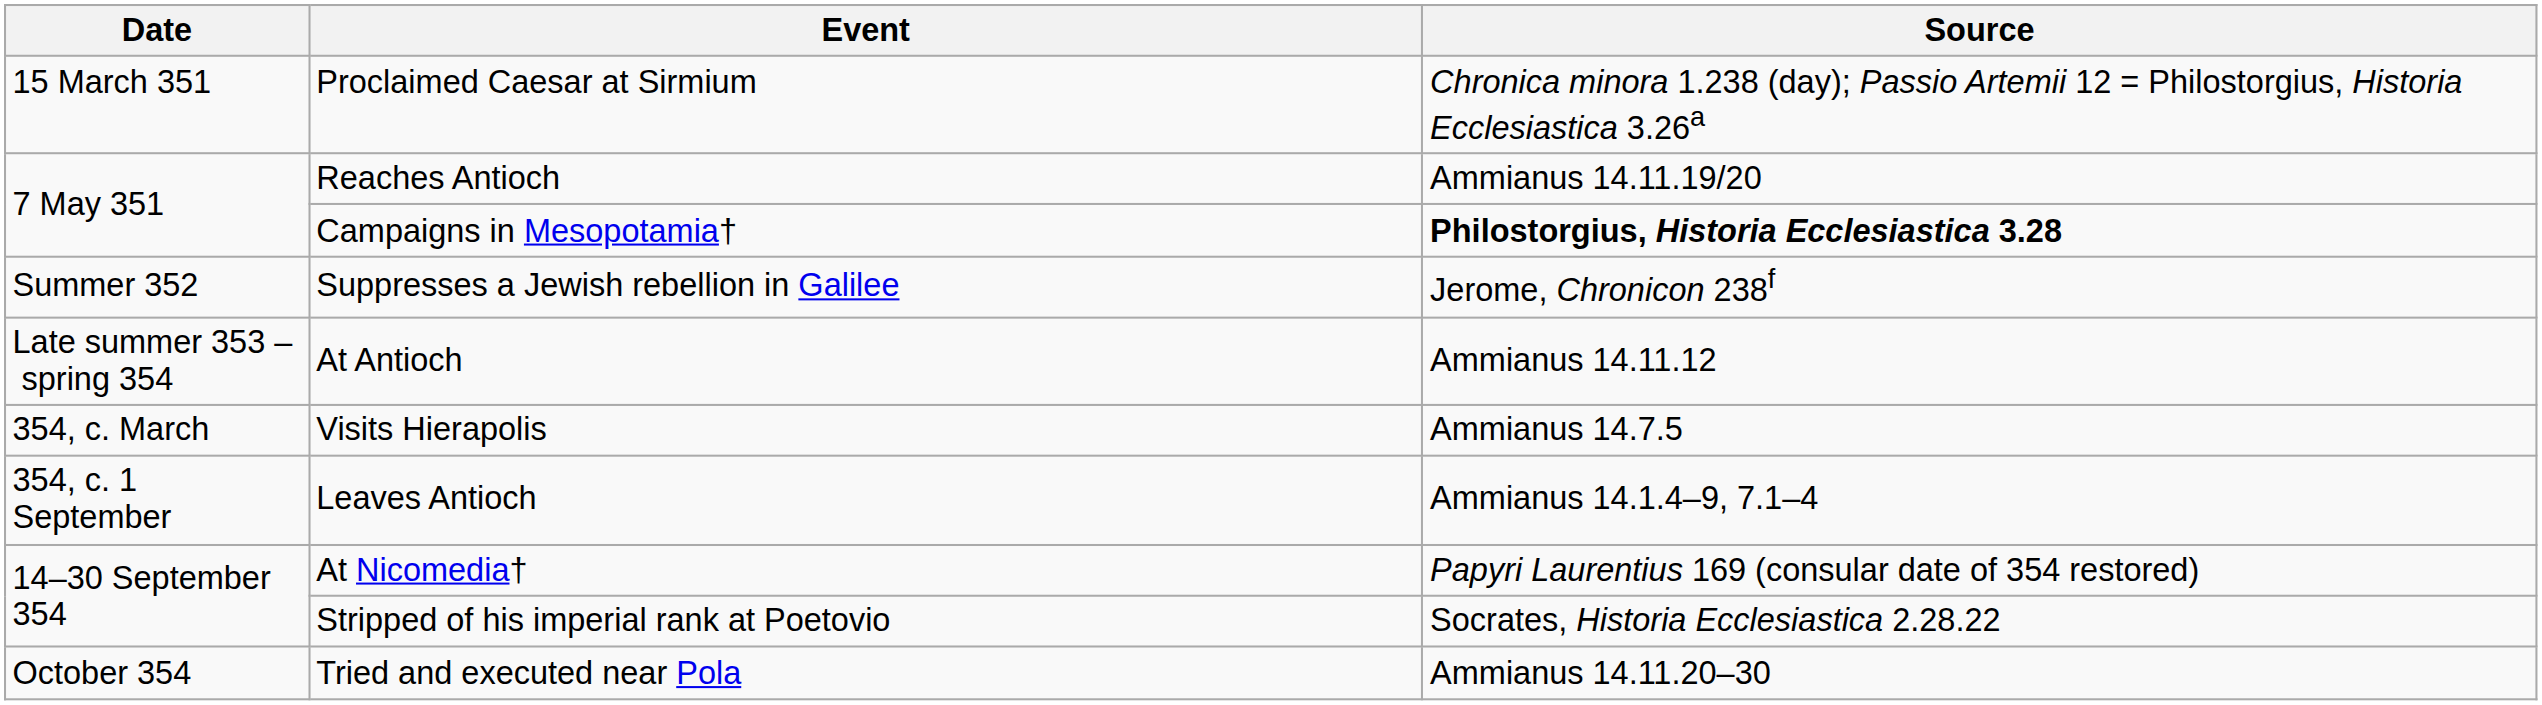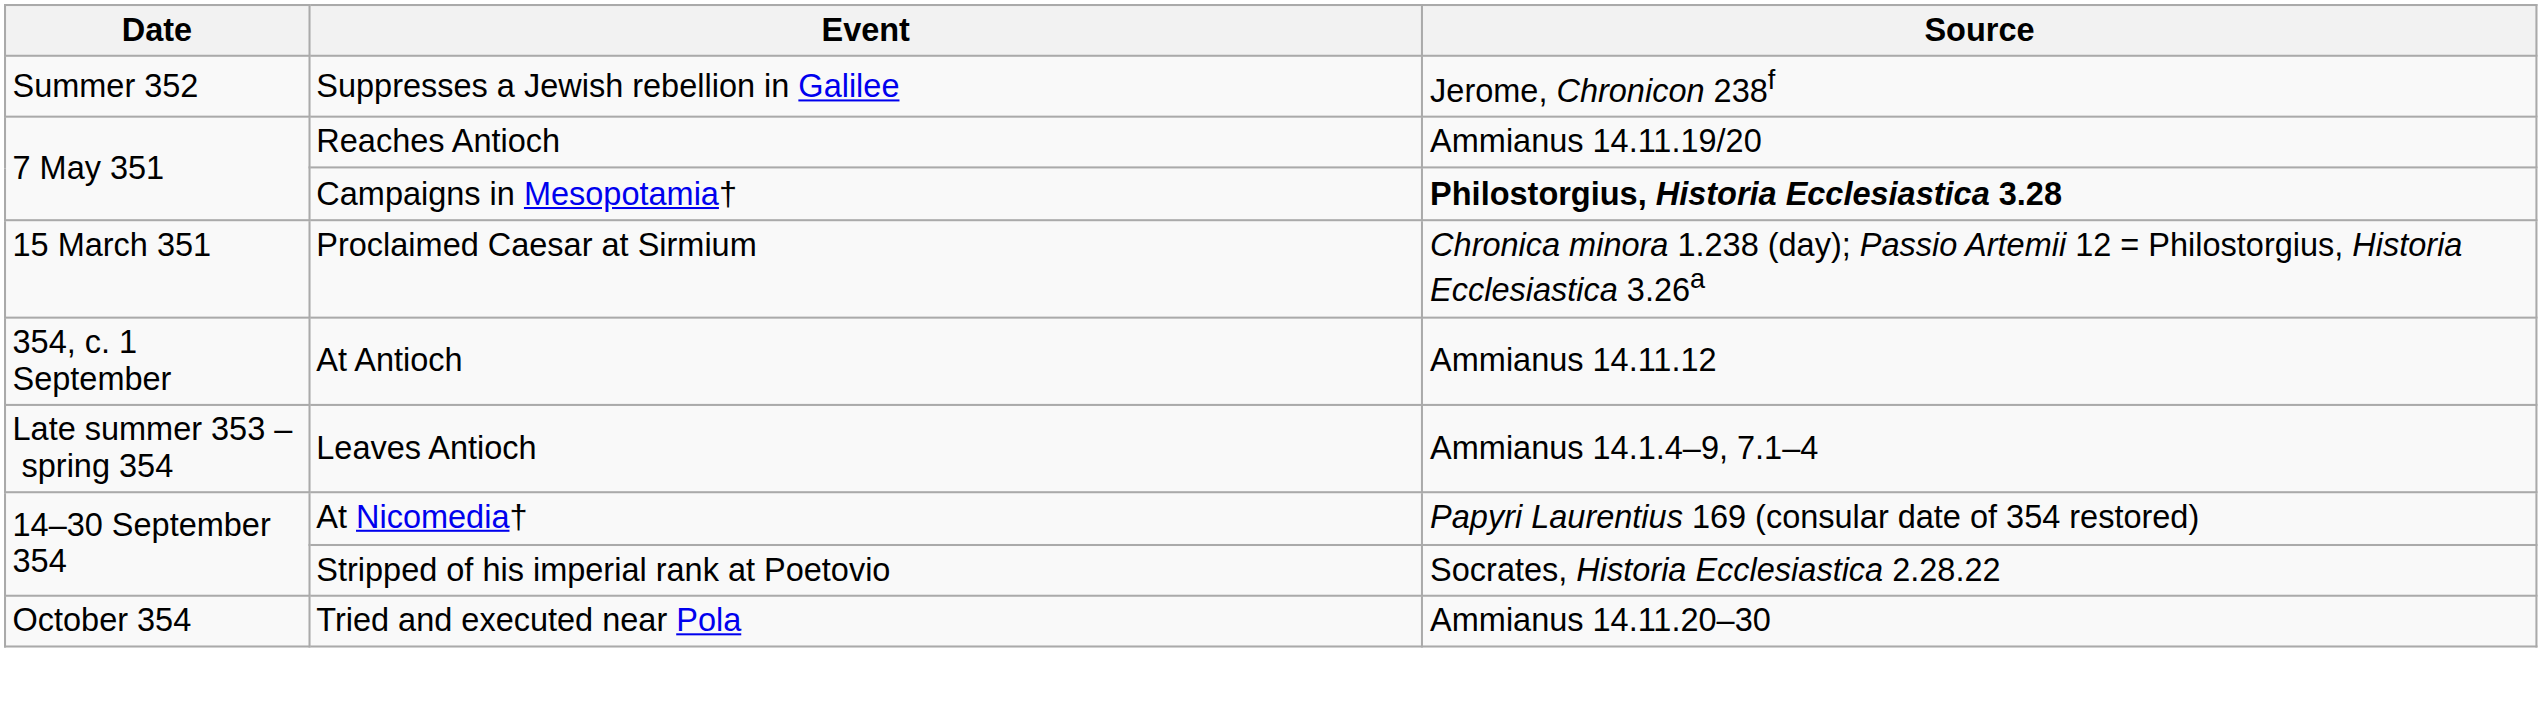rows swapped: Proclaimed Caesar at Sirmium <-> Suppresses a Jewish rebellion in Galilee
At Antioch | Date: Late summer 353 – spring 354 -> 354, c. 1 September
- row: 354, c. March | Visits Hierapolis | Ammianus 14.7.5
Leaves Antioch | Date: 354, c. 1 September -> Late summer 353 – spring 354
